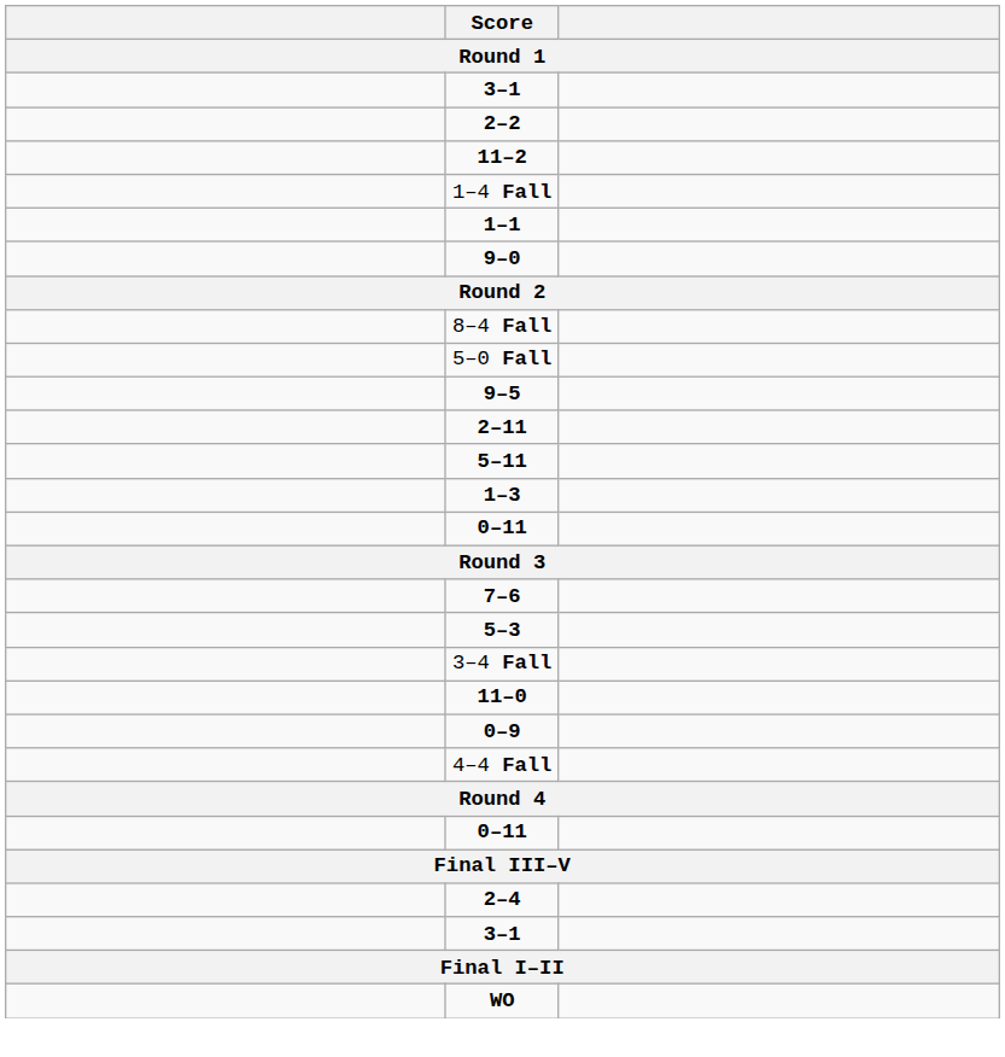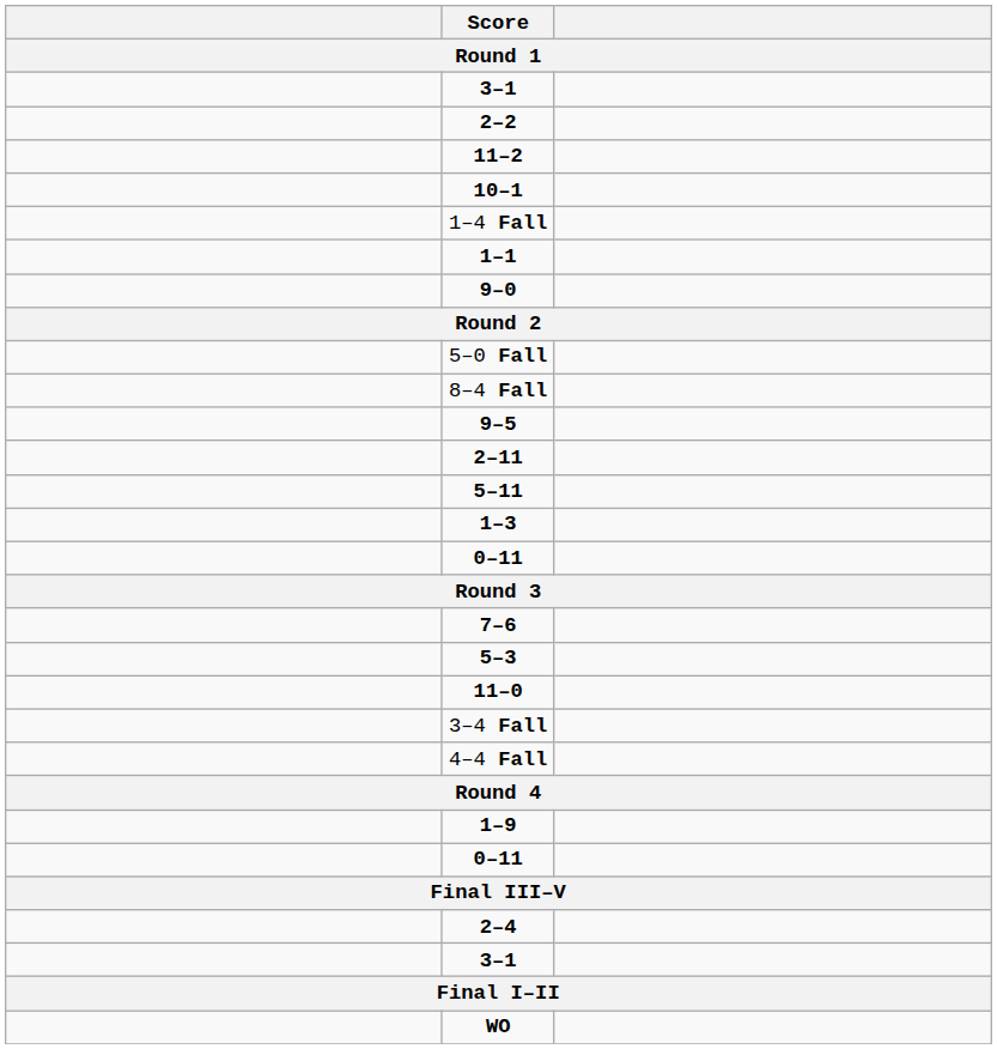+ row: 10–1
rows swapped: 5–0 Fall <-> 8–4 Fall
rows swapped: 3–4 Fall <-> 11–0
- row: 0–9
+ row: 1–9
